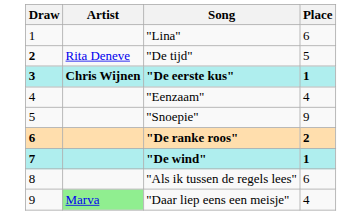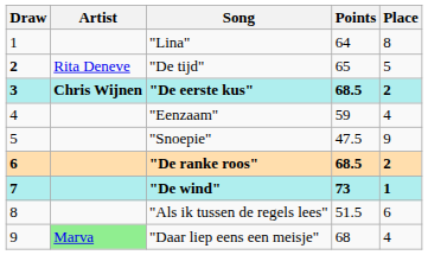+ column: Points | 64 | 65 | 68.5 | 59 | 47.5 | 68.5 | 73 | 51.5 | 68
"Lina" | Place: 6 -> 8
"De eerste kus" | Place: 1 -> 2
